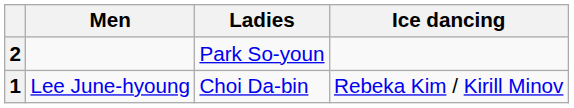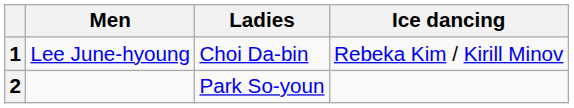rows swapped: 1 <-> 2
